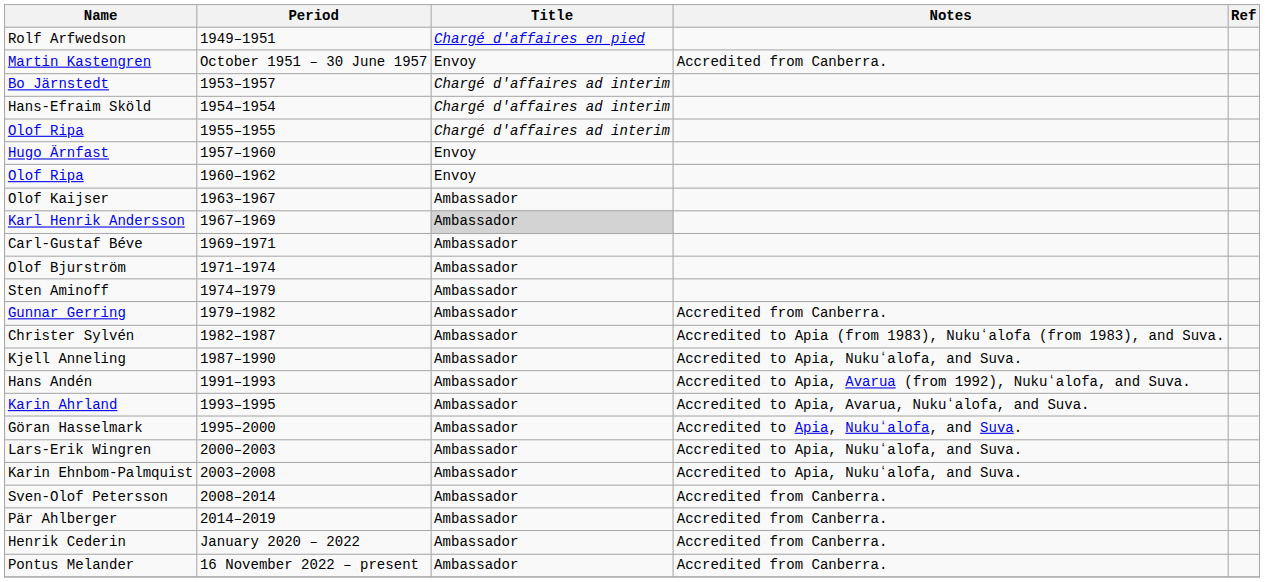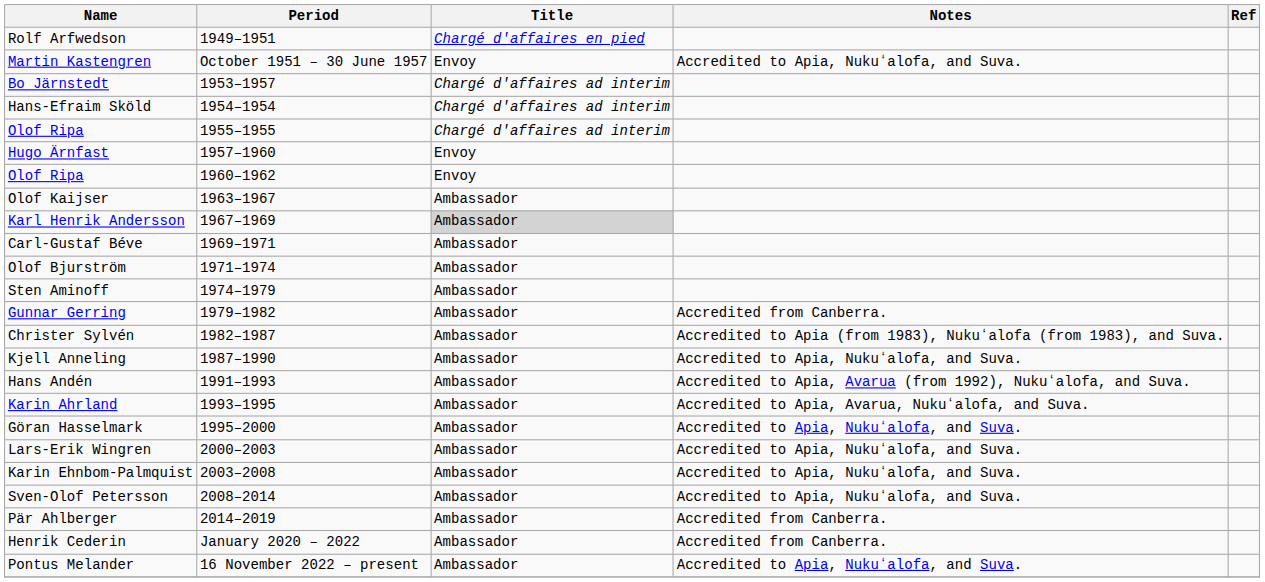Martin Kastengren | Notes: Accredited from Canberra. -> Accredited to Apia, Nukuʻalofa, and Suva.
Sven-Olof Petersson | Notes: Accredited from Canberra. -> Accredited to Apia, Nukuʻalofa, and Suva.
Pontus Melander | Notes: Accredited from Canberra. -> Accredited to Apia, Nukuʻalofa, and Suva.
